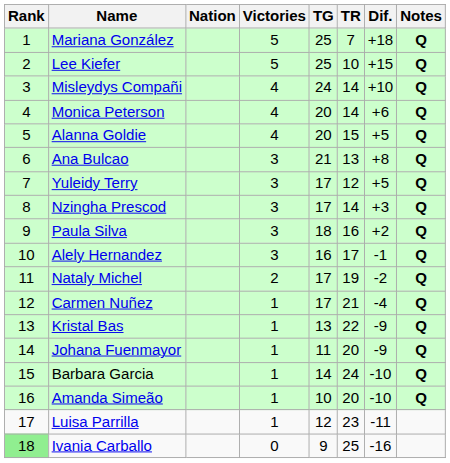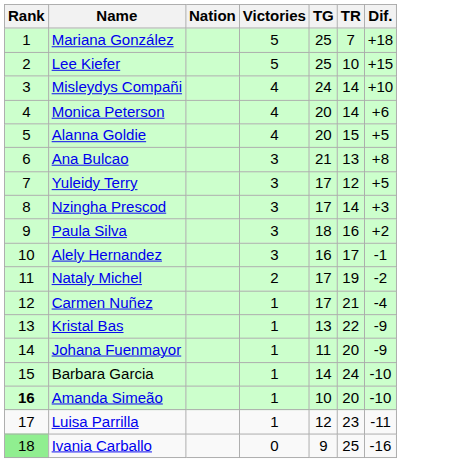- column: Notes | Q | Q | Q | Q | Q | Q | Q | Q | Q | Q | Q | Q | Q | Q | Q | Q
Amanda Simeão | Rank: normal -> bold
